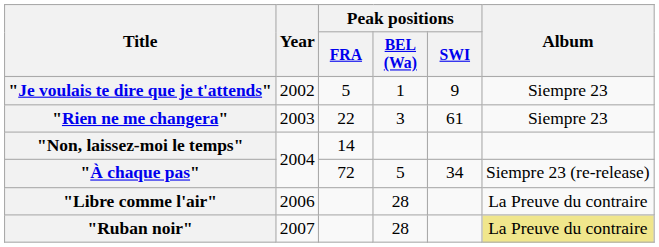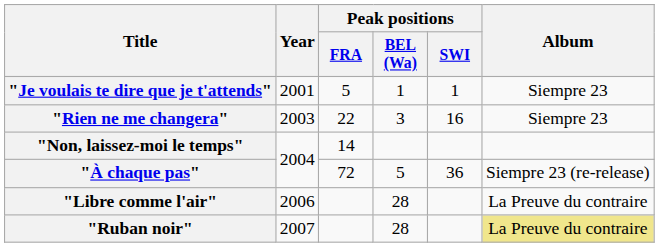"Je voulais te dire que je t'attends" | Year: 2002 -> 2001
"Je voulais te dire que je t'attends" | Peak positions / SWI: 9 -> 1
"Rien ne me changera" | Peak positions / SWI: 61 -> 16
"À chaque pas" | Peak positions / SWI: 34 -> 36
